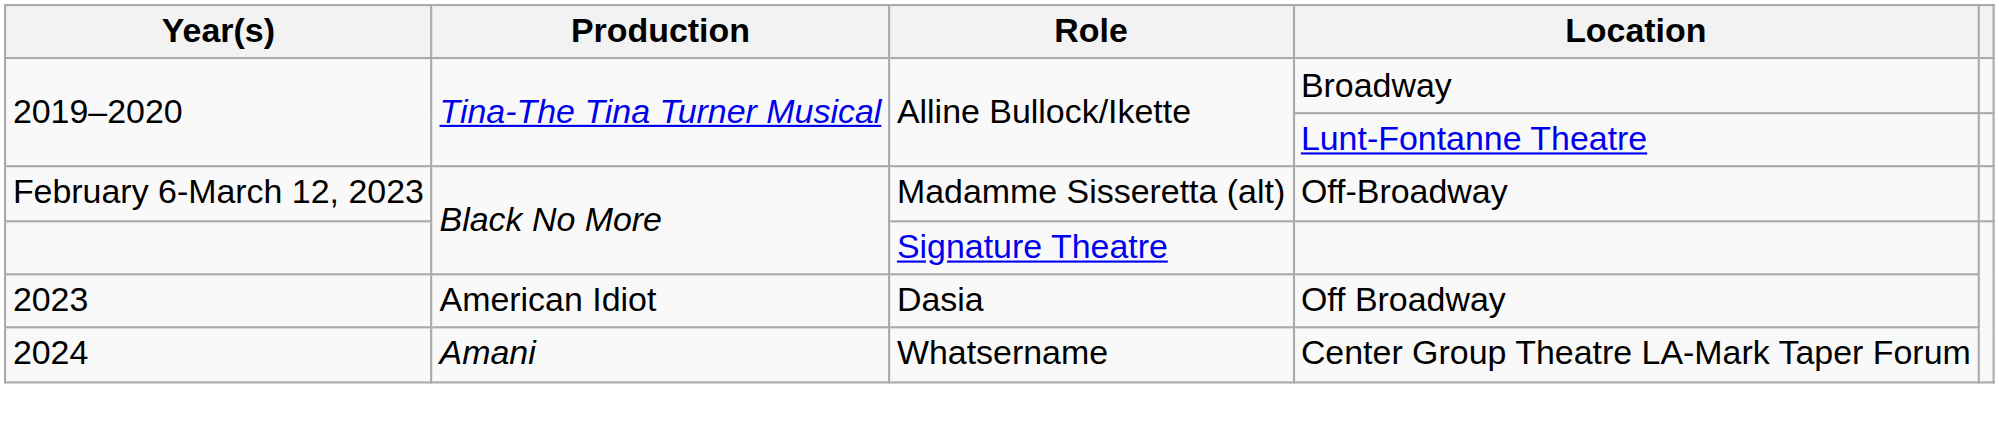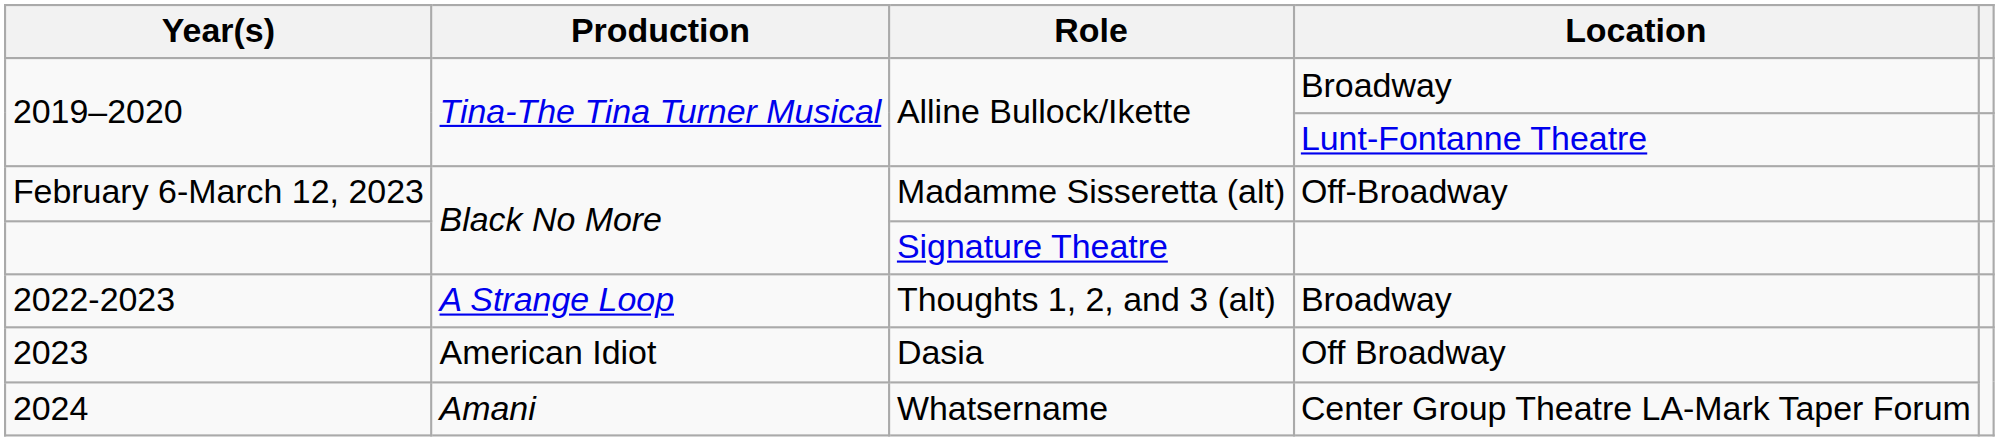+ row: 2022-2023 | A Strange Loop | Thoughts 1, 2, and 3 (alt) | Broadway
